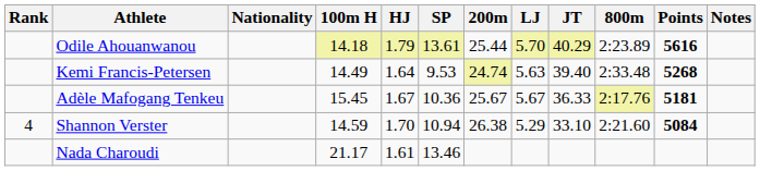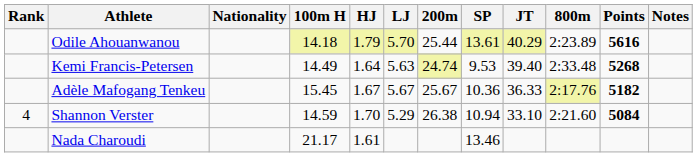columns swapped: SP <-> LJ
Adèle Mafogang Tenkeu | Points: 5181 -> 5182
